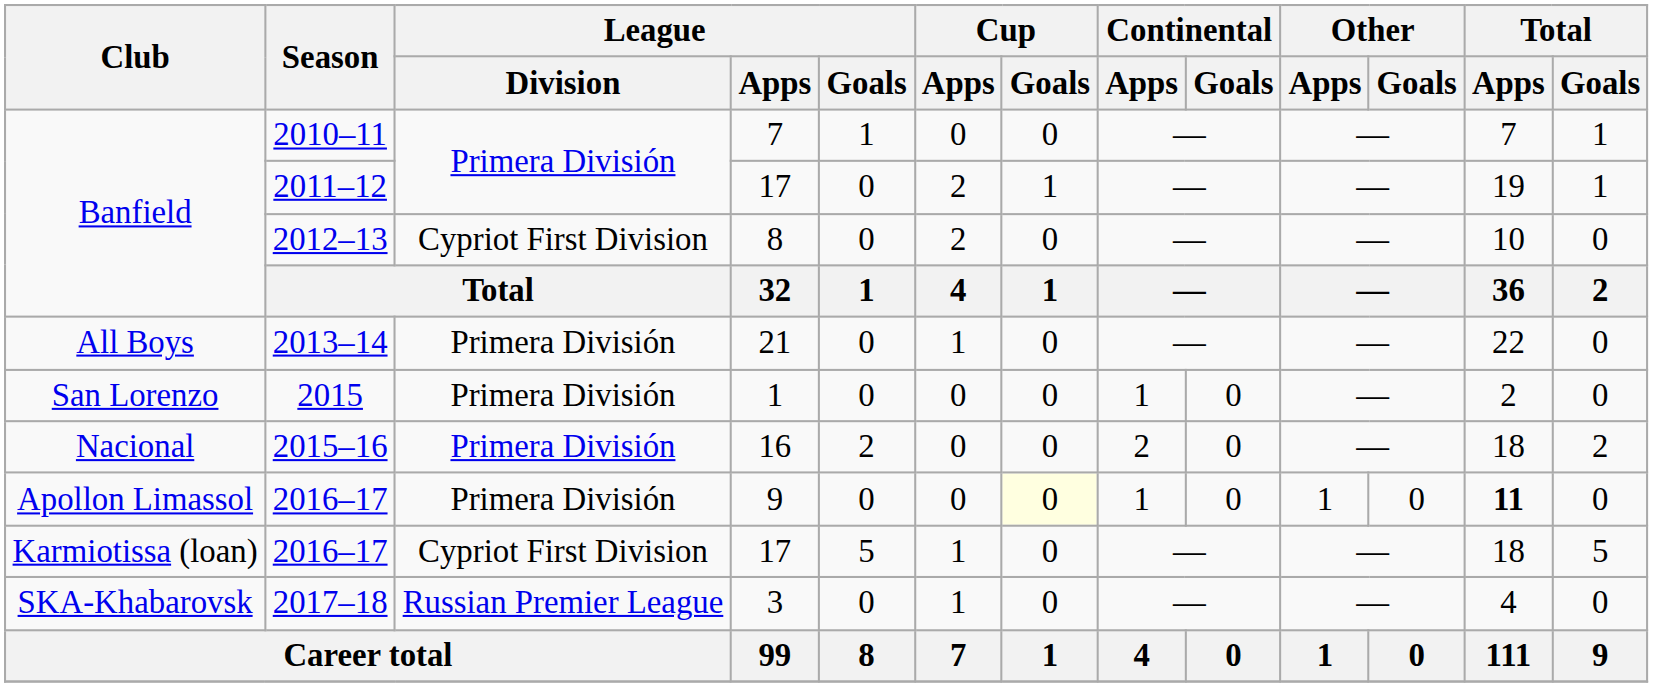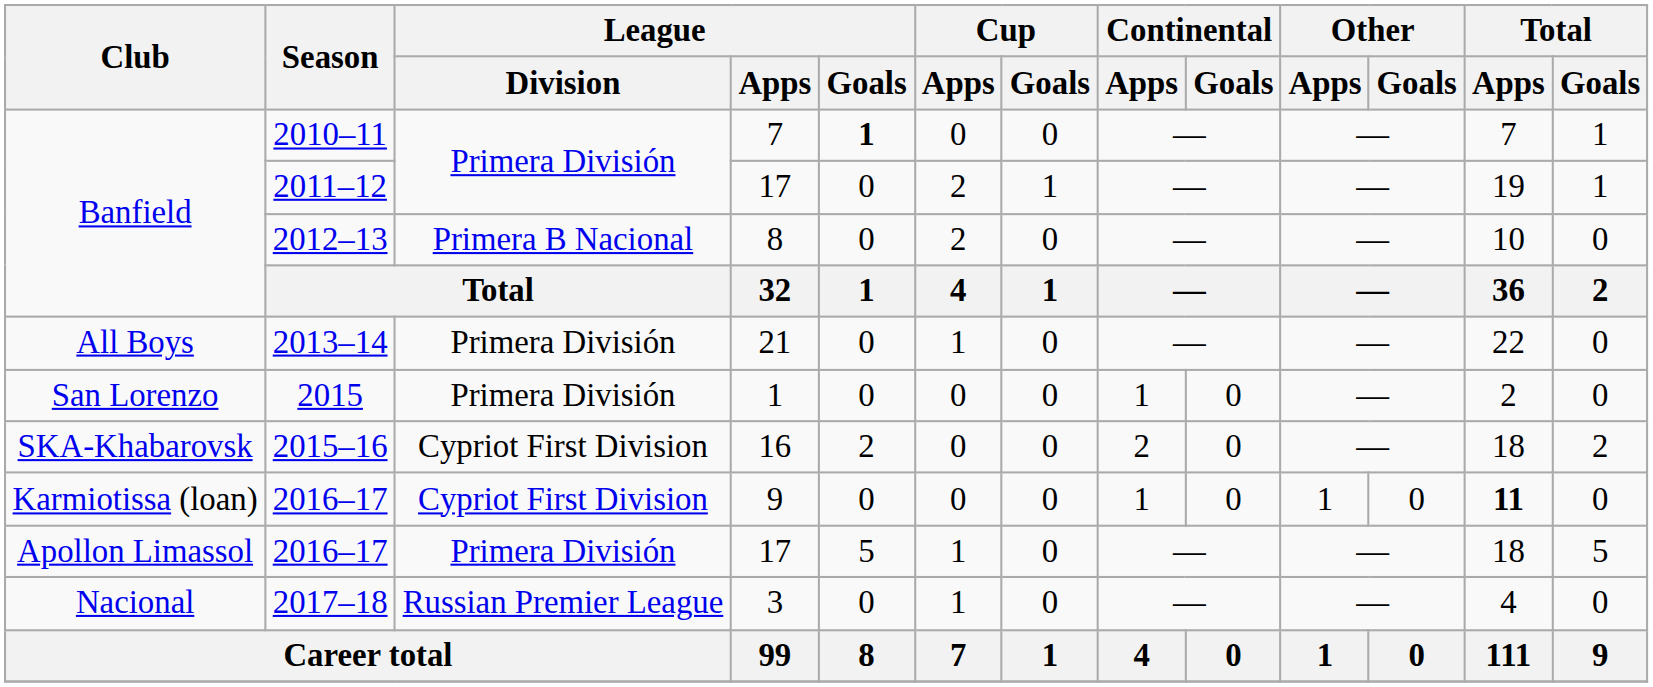2010–11 | League / Goals: normal -> bold
2012–13 | League / Division: Cypriot First Division -> Primera B Nacional
2015–16 | Club: Nacional -> SKA-Khabarovsk
2015–16 | League / Division: Primera División -> Cypriot First Division
2016–17 / 9 | Club: Apollon Limassol -> Karmiotissa (loan)
2016–17 / 9 | League / Division: Primera División -> Cypriot First Division
2016–17 / 9 | Cup / Goals: lightyellow background -> no background
2016–17 / 17 | Club: Karmiotissa (loan) -> Apollon Limassol
2016–17 / 17 | League / Division: Cypriot First Division -> Primera División
2017–18 | Club: SKA-Khabarovsk -> Nacional
